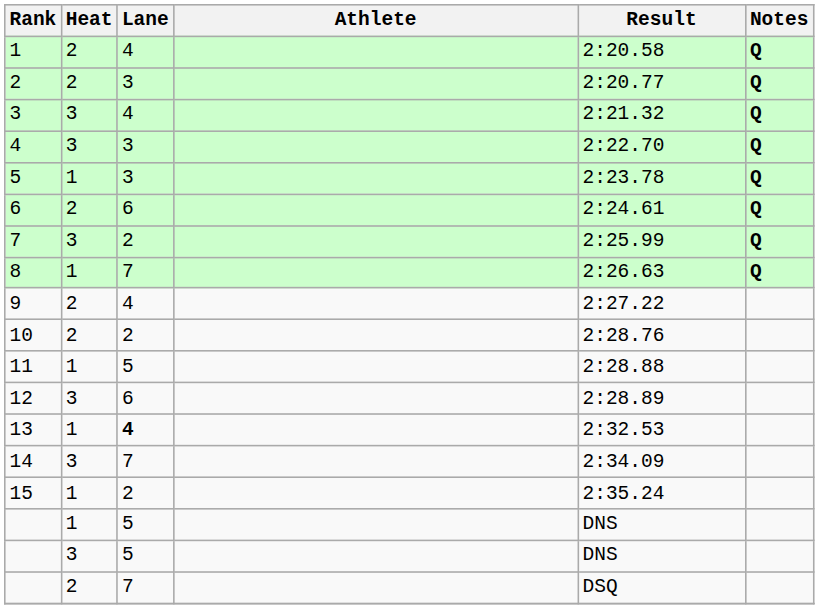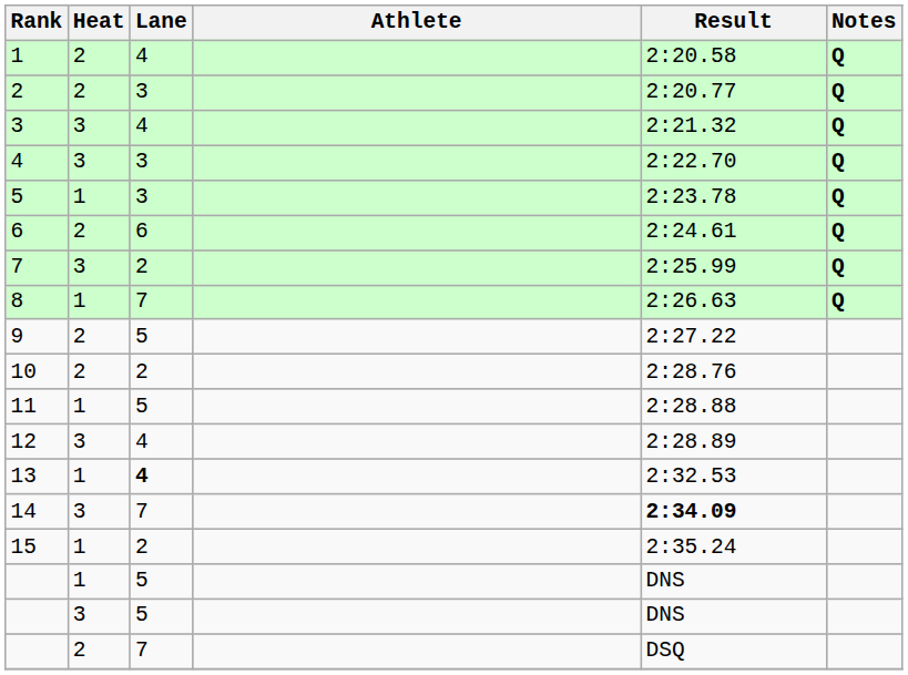9 | Lane: 4 -> 5
12 | Lane: 6 -> 4
14 | Result: normal -> bold
